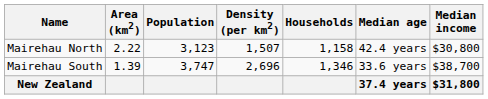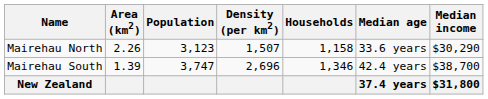Mairehau North | Area (km2): 2.22 -> 2.26
Mairehau North | Median age: 42.4 years -> 33.6 years
Mairehau North | Median income: $30,800 -> $30,290
Mairehau South | Median age: 33.6 years -> 42.4 years
